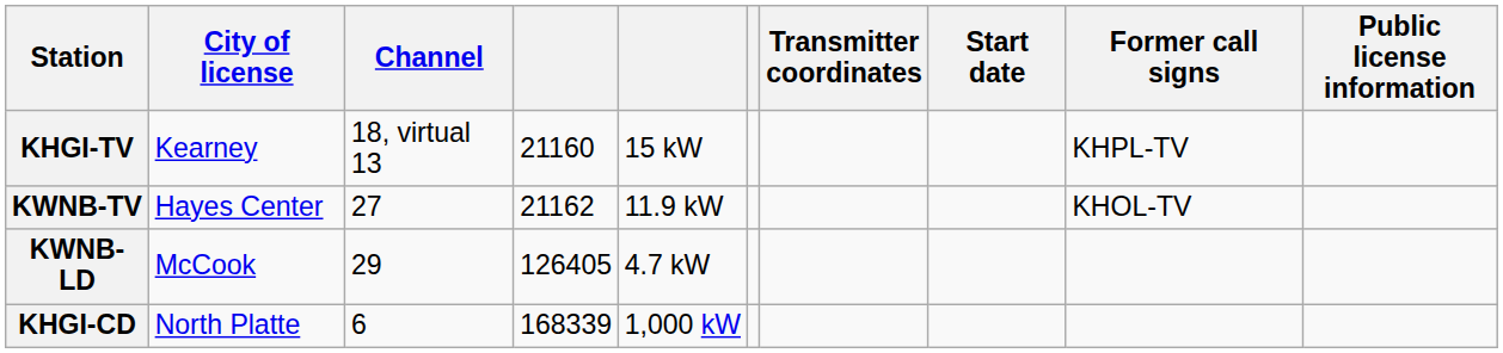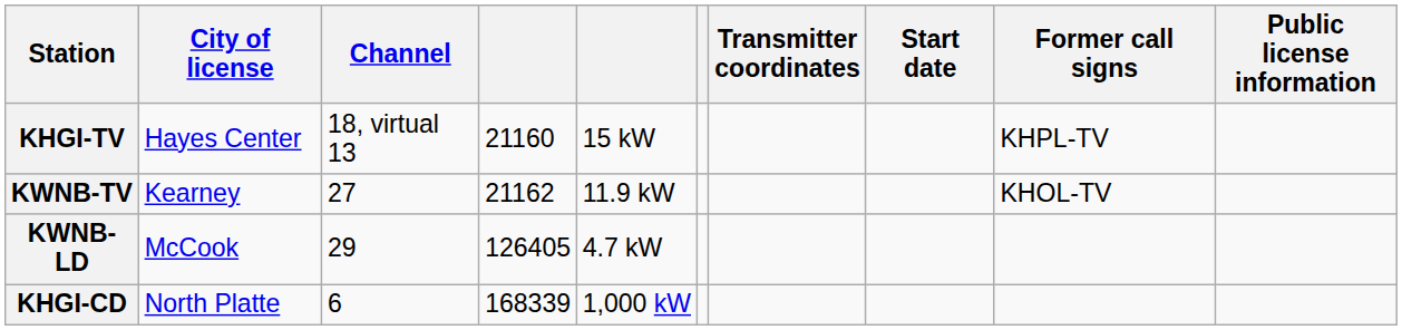KHGI-TV | City of license: Kearney -> Hayes Center
KWNB-TV | City of license: Hayes Center -> Kearney
